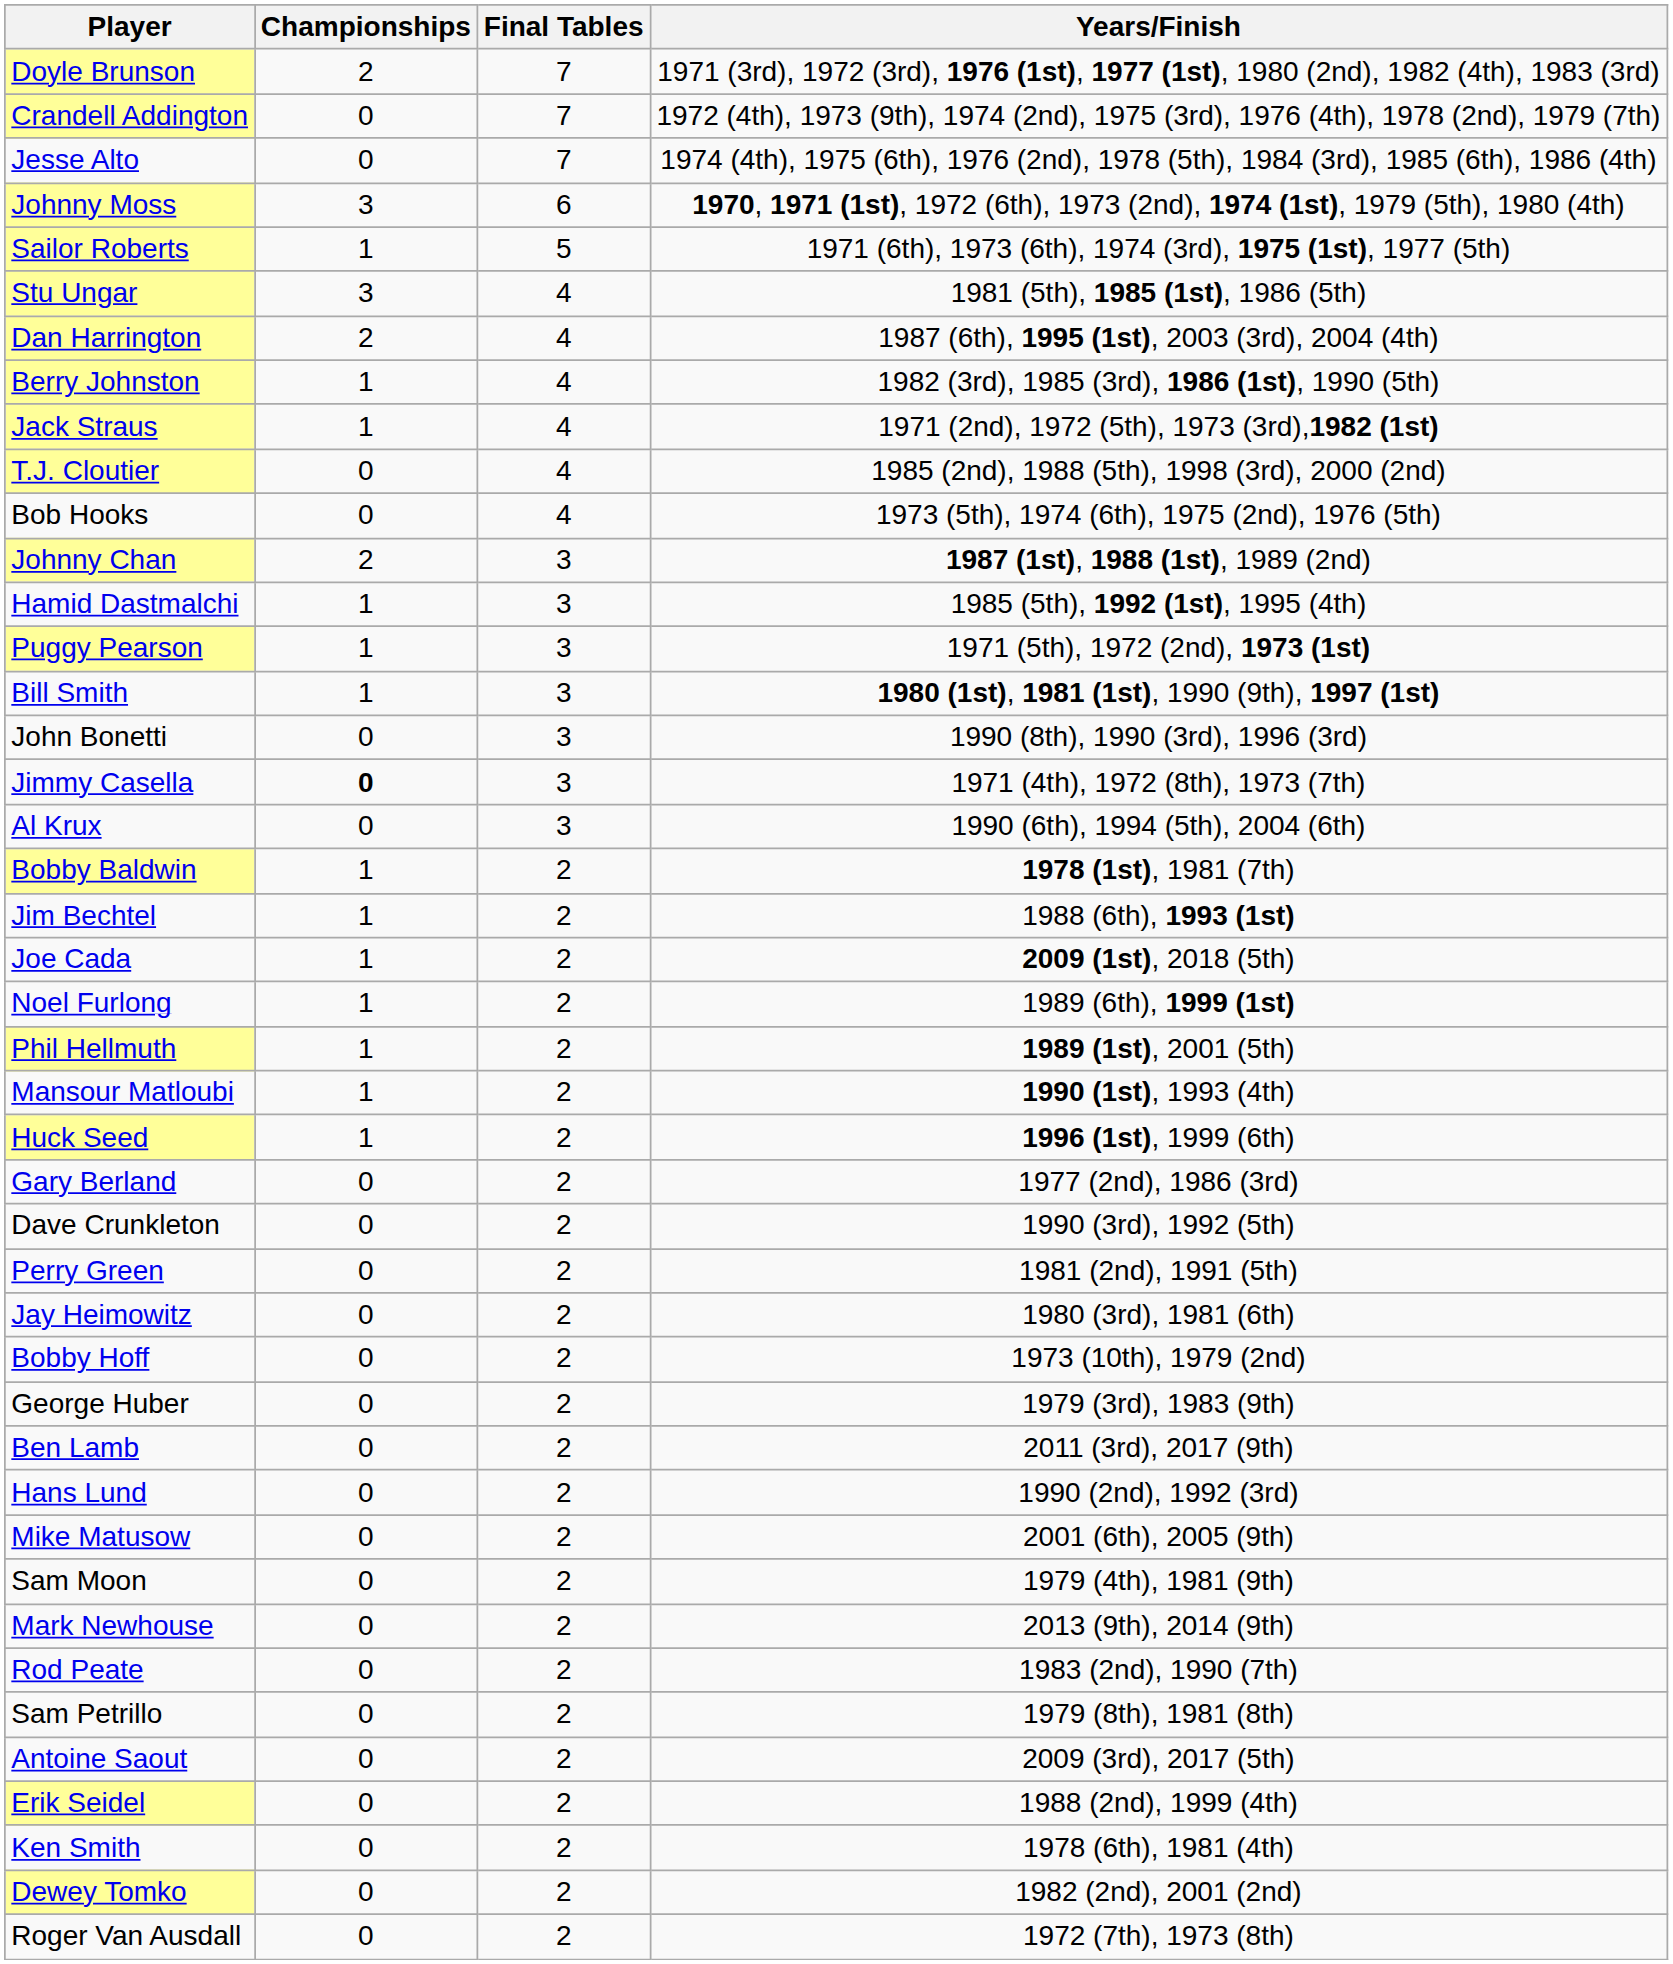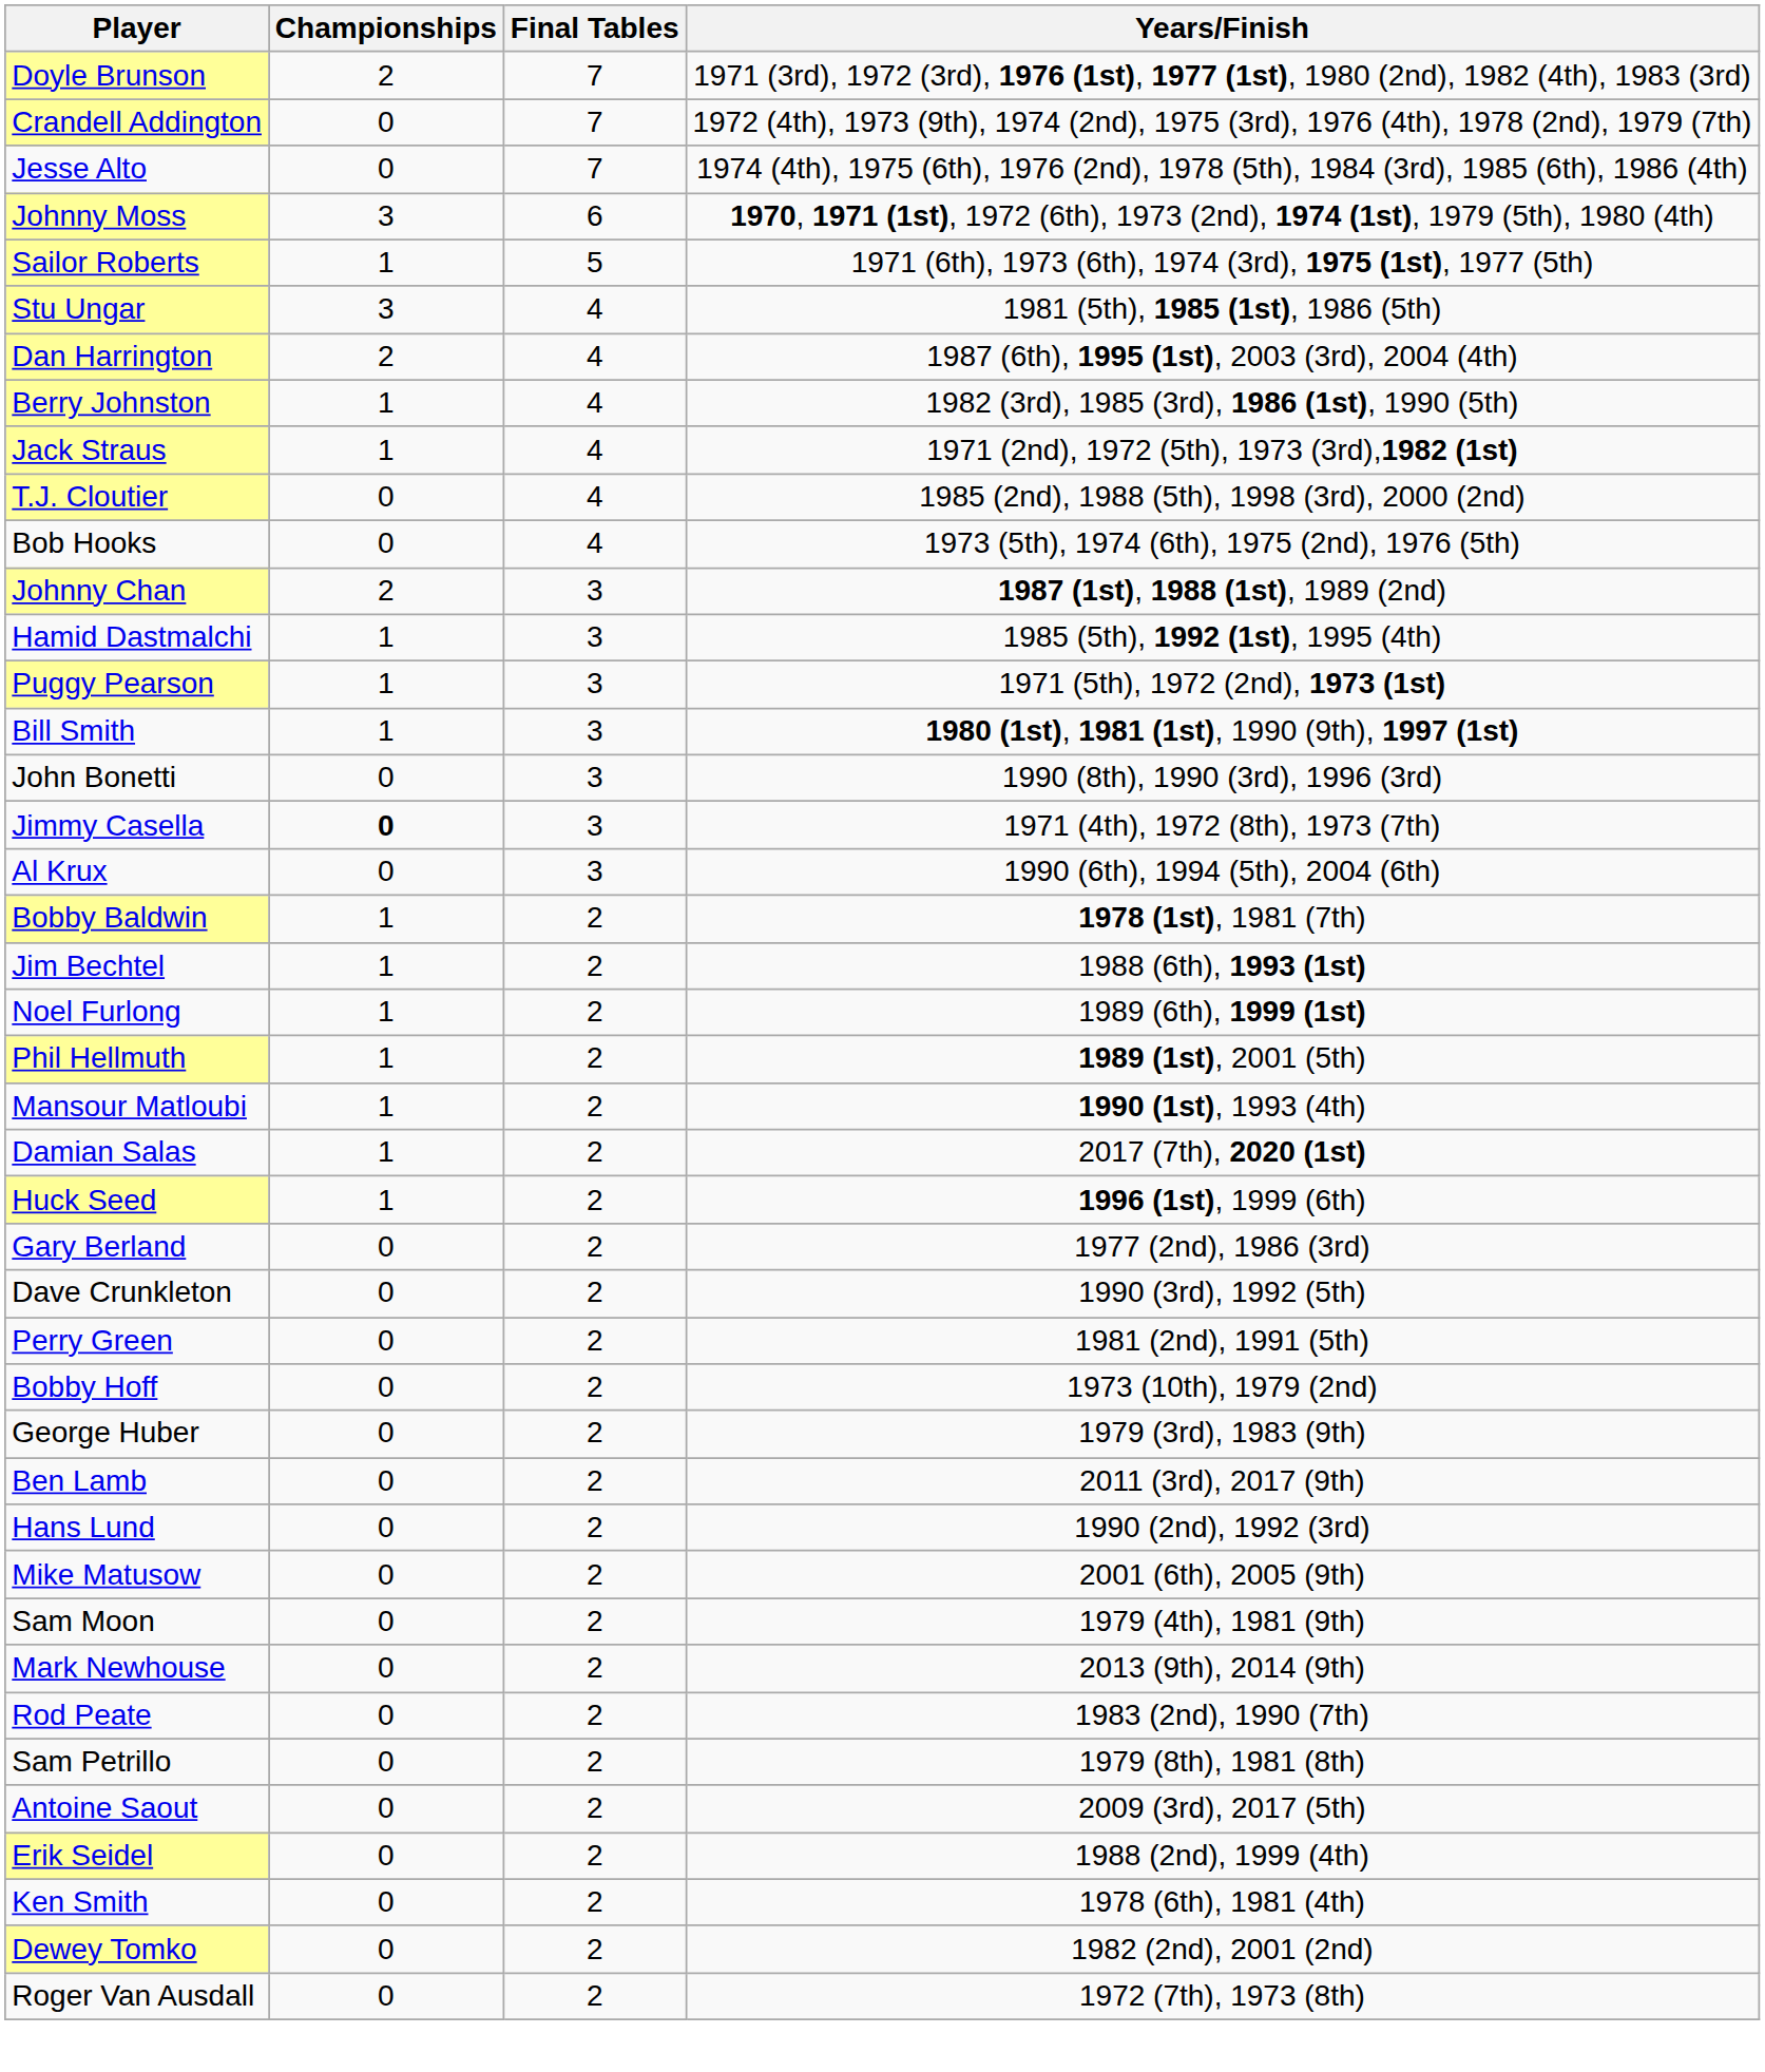- row: Joe Cada | 1 | 2 | 2009 (1st), 2018 (5th)
+ row: Damian Salas | 1 | 2 | 2017 (7th), 2020 (1st)
- row: Jay Heimowitz | 0 | 2 | 1980 (3rd), 1981 (6th)
